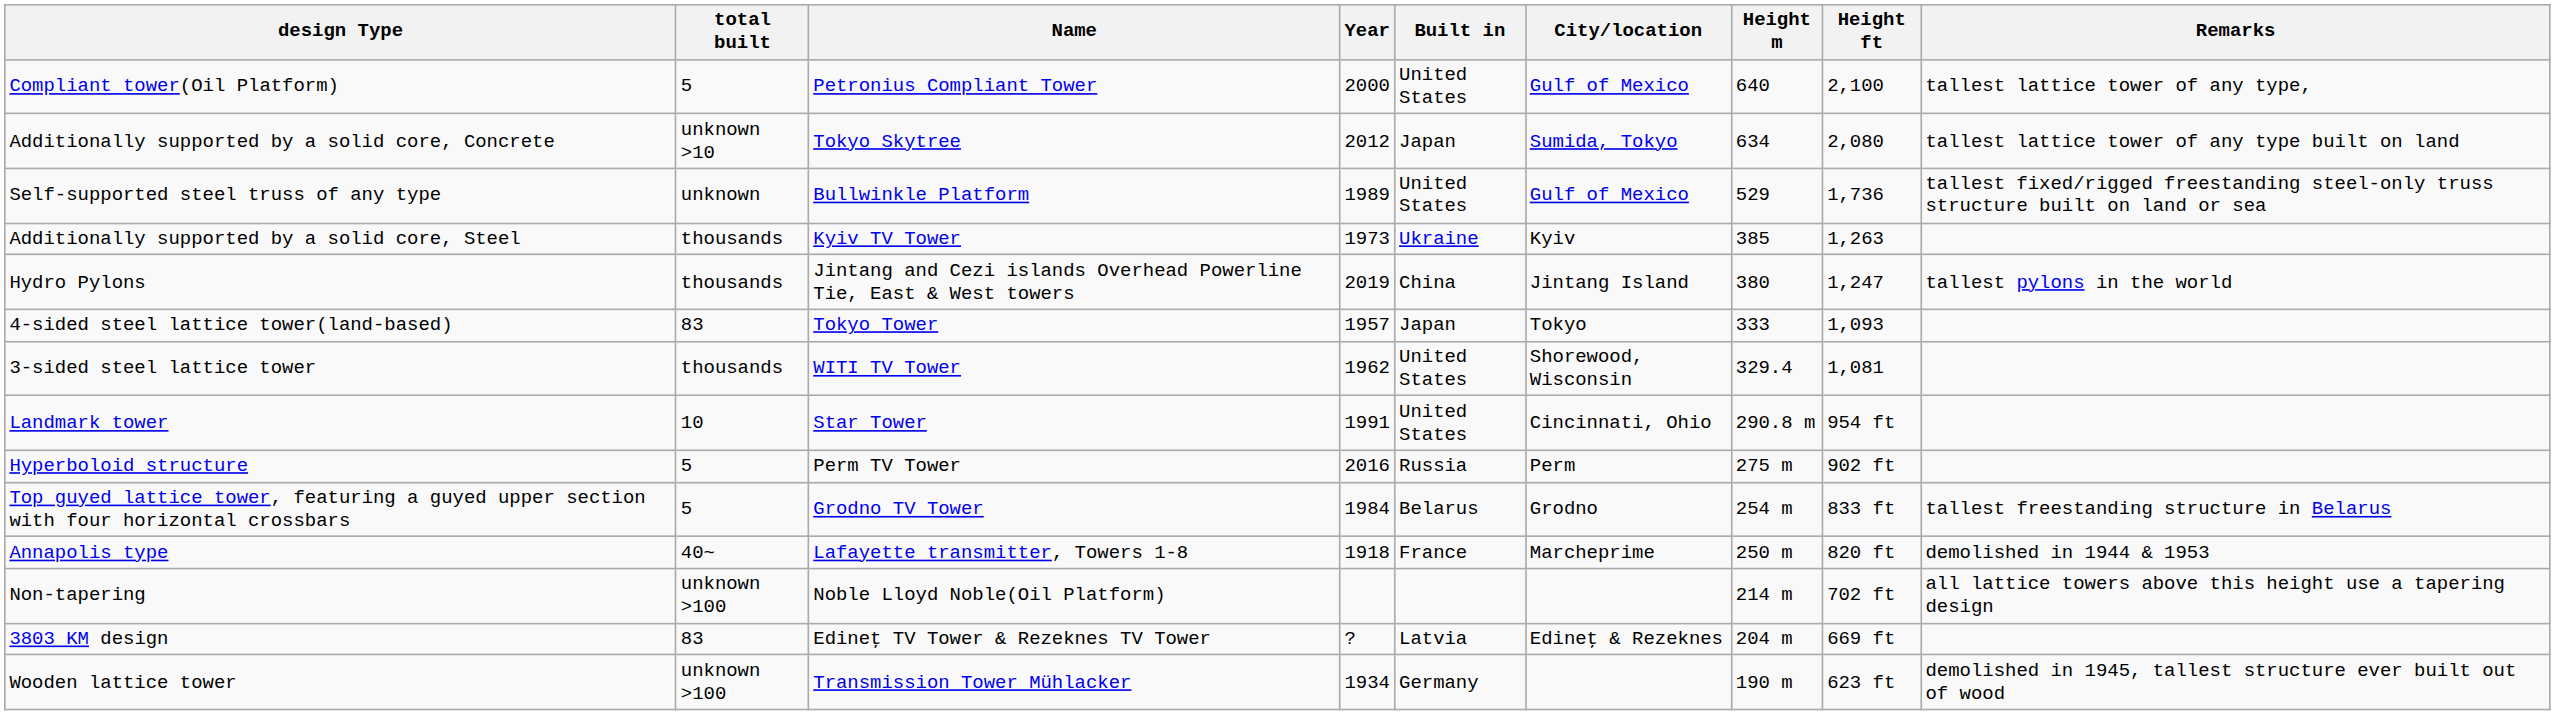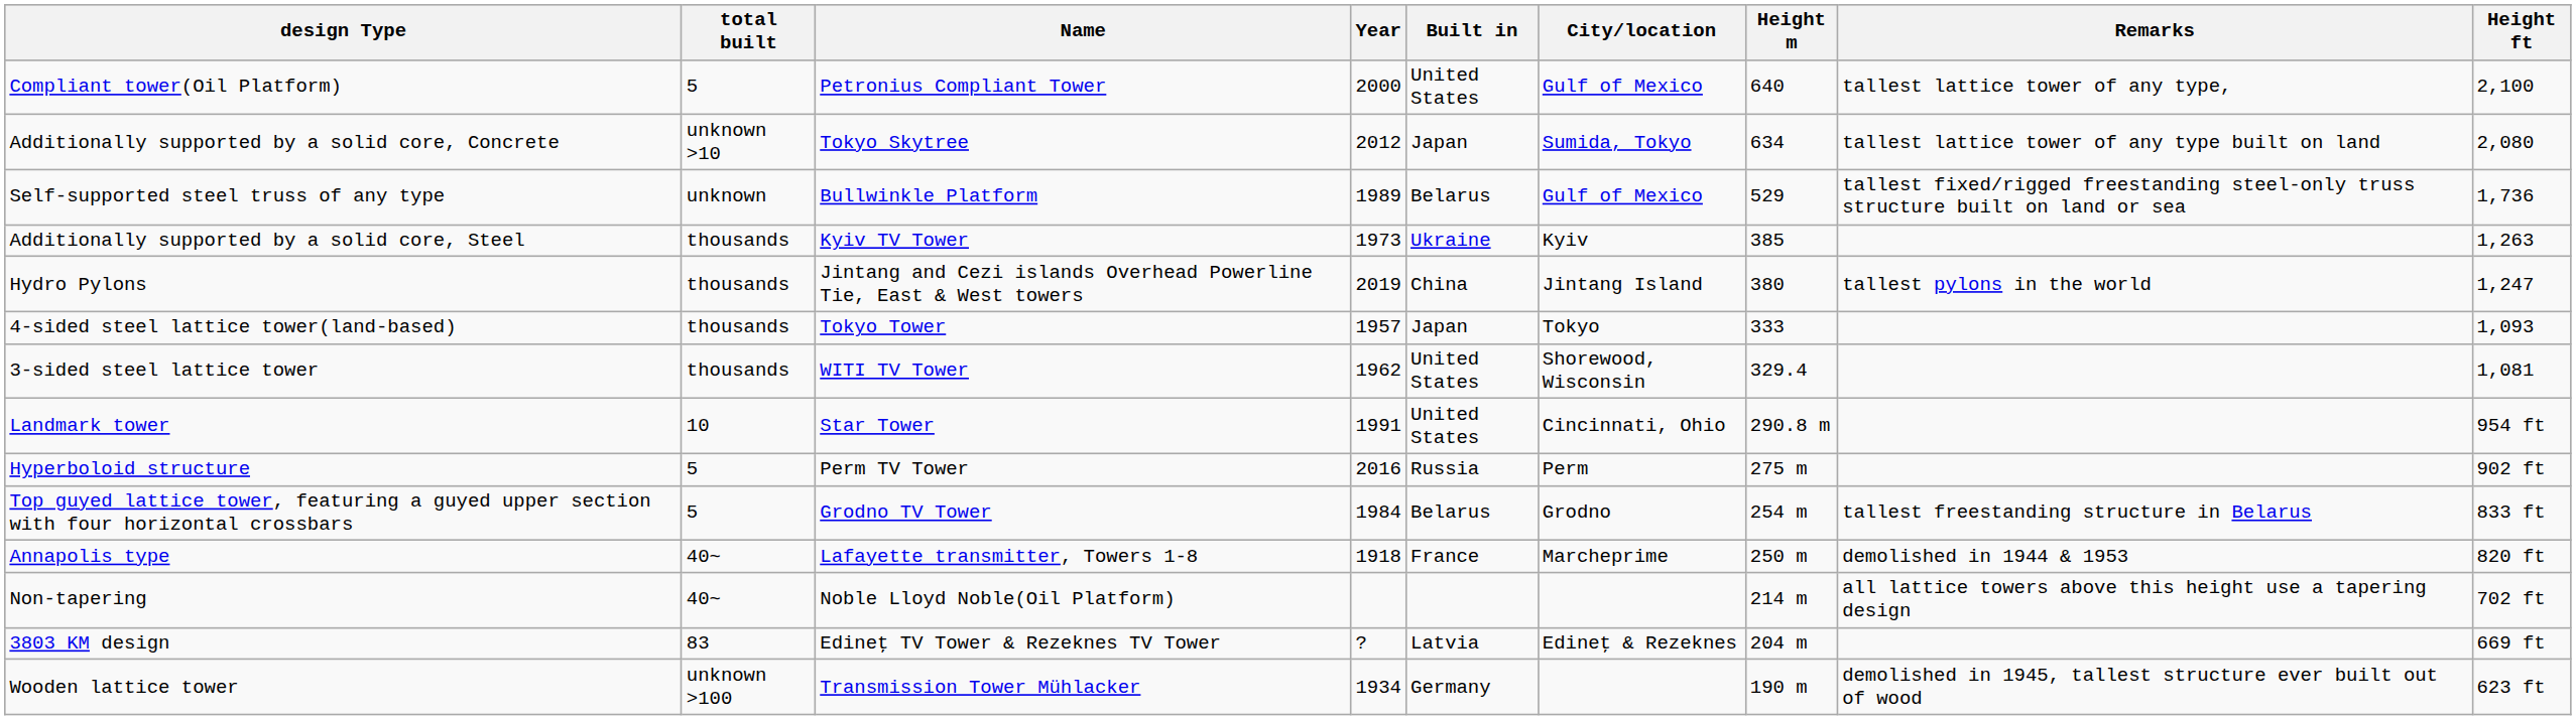columns swapped: Height ft <-> Remarks
Self-supported steel truss of any type | Built in: United States -> Belarus
4-sided steel lattice tower(land-based) | total built: 83 -> thousands
Non-tapering | total built: unknown >100 -> 40~
